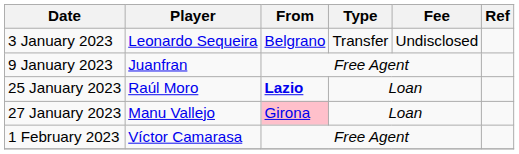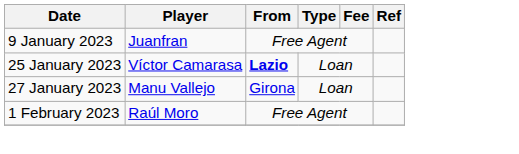- row: 3 January 2023 | Leonardo Sequeira | Belgrano | Transfer | Undisclosed
25 January 2023 | Player: Raúl Moro -> Víctor Camarasa
27 January 2023 | From: pink background -> no background
1 February 2023 | Player: Víctor Camarasa -> Raúl Moro
